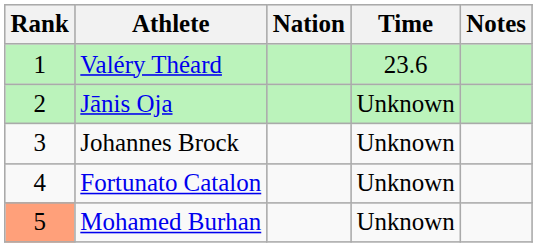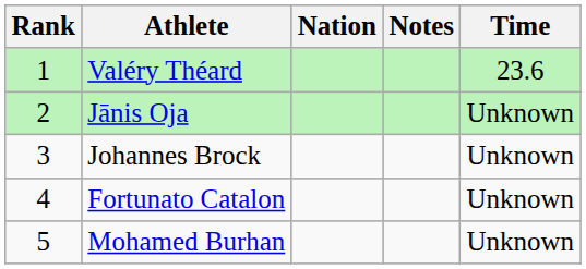columns swapped: Time <-> Notes
Mohamed Burhan | Rank: lightsalmon background -> no background
